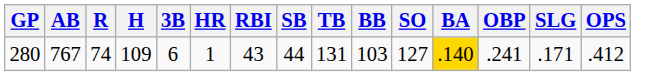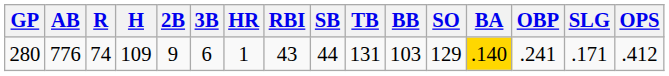+ column: 2B | 9
280 | AB: 767 -> 776
280 | SO: 127 -> 129
